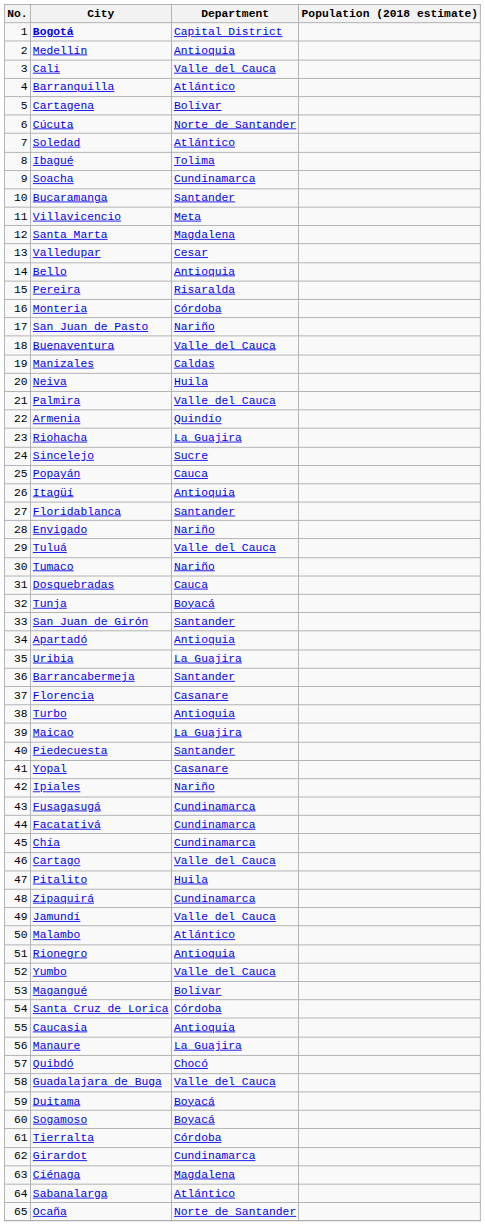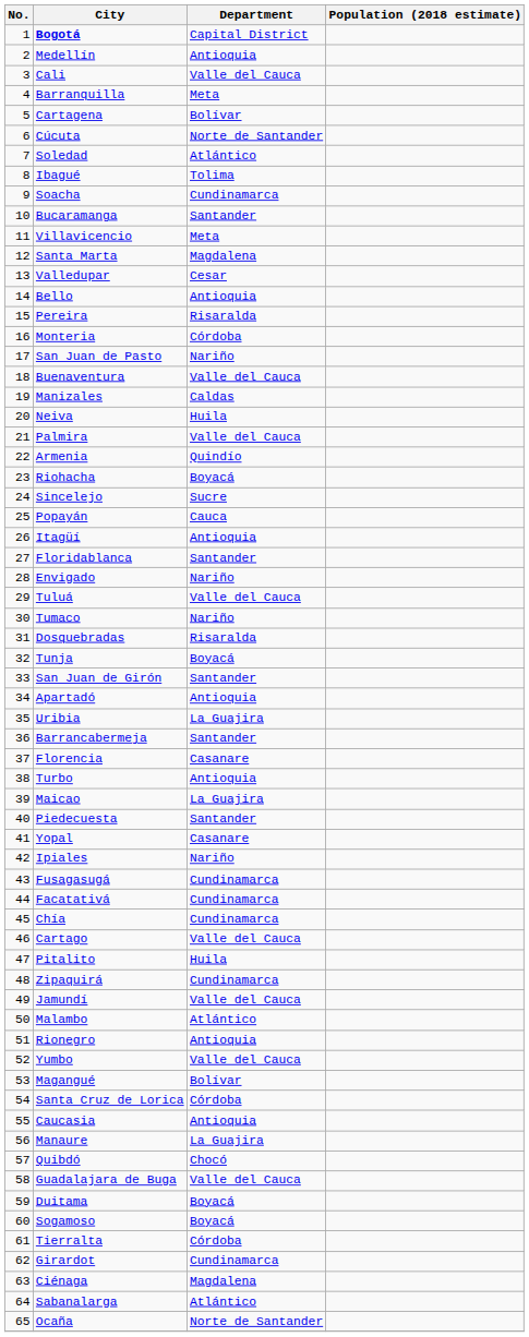Barranquilla | Department: Atlántico -> Meta
Riohacha | Department: La Guajira -> Boyacá
Dosquebradas | Department: Cauca -> Risaralda
